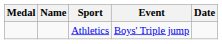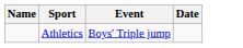- column: Medal
